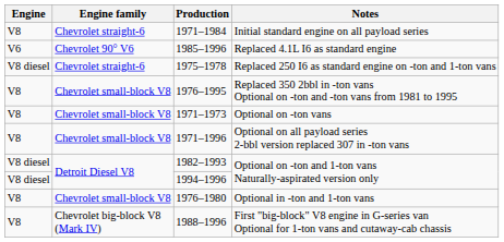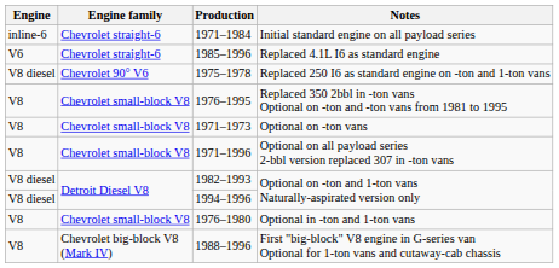Initial standard engine on all payload series | Engine: V8 -> inline-6
Replaced 4.1L I6 as standard engine | Engine family: Chevrolet 90° V6 -> Chevrolet straight-6
Replaced 250 I6 as standard engine on -ton and 1-ton vans | Engine family: Chevrolet straight-6 -> Chevrolet 90° V6
